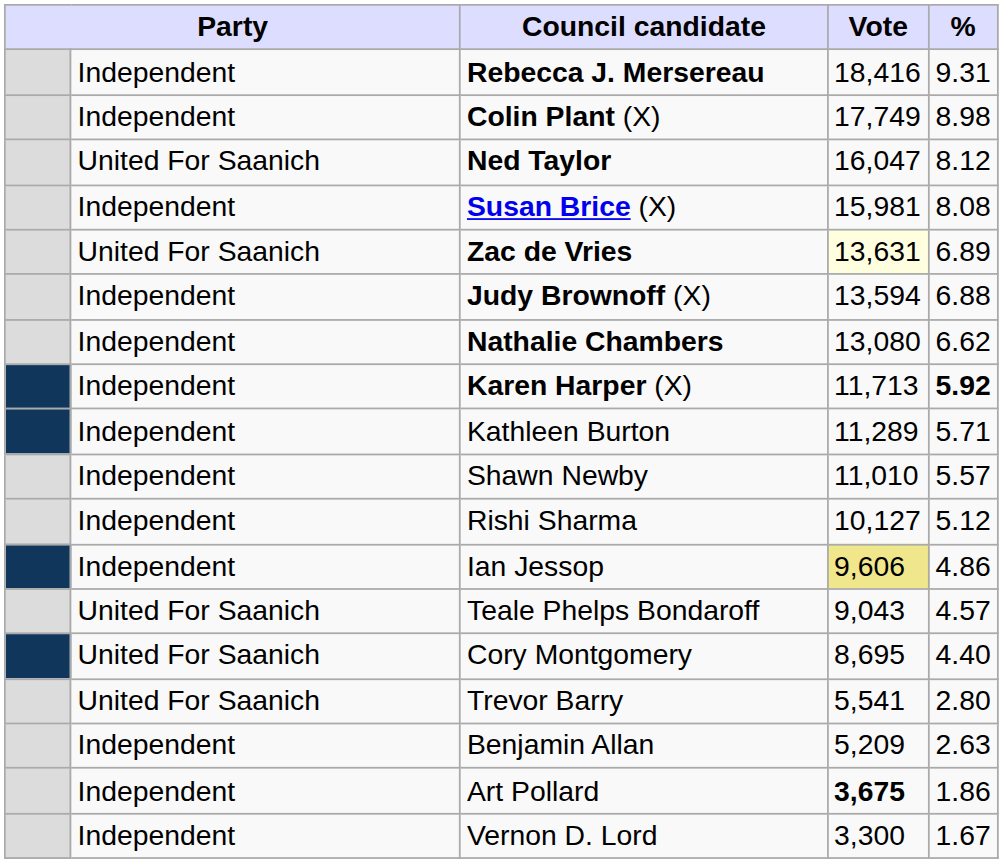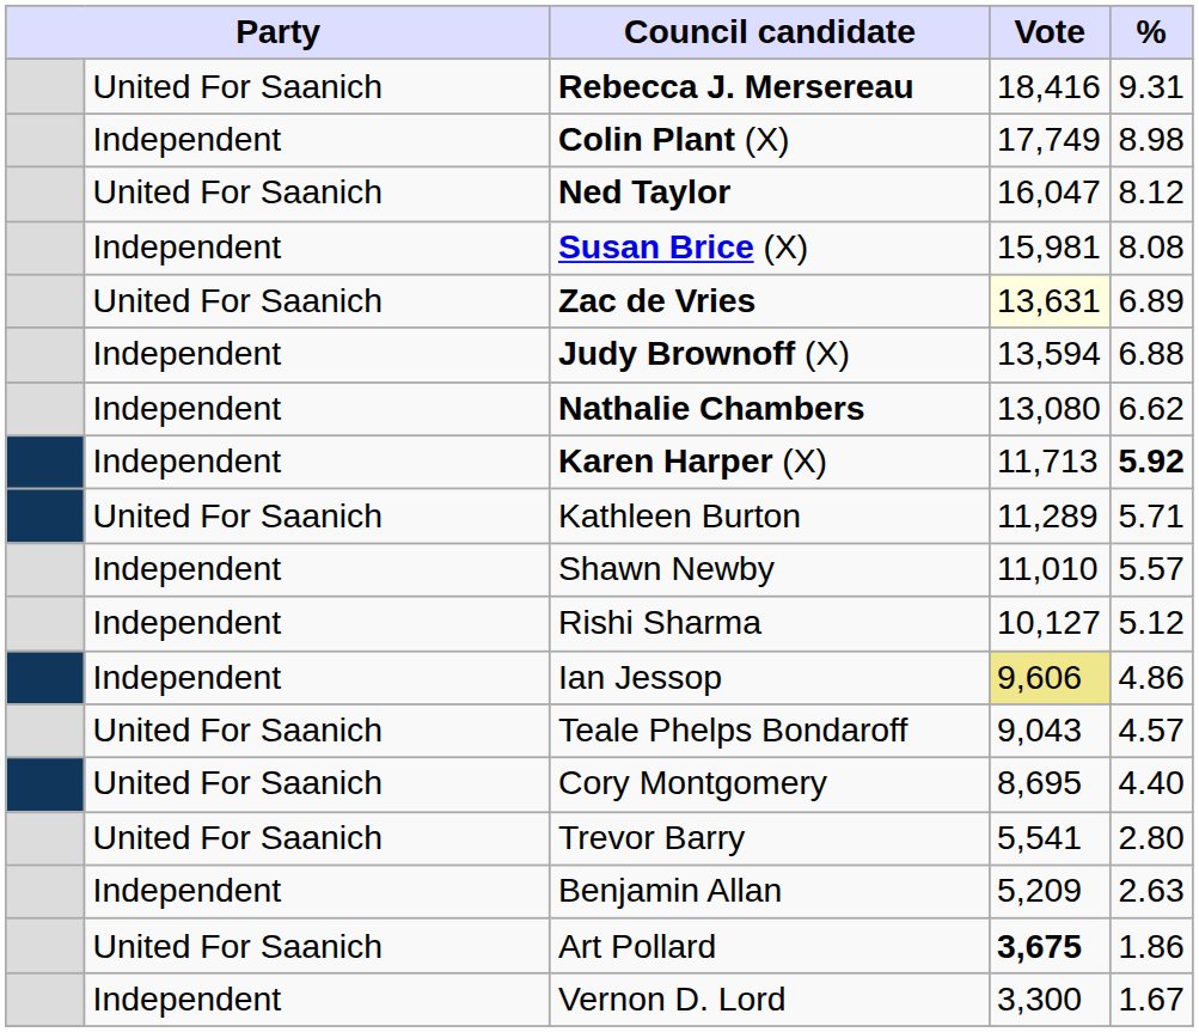Rebecca J. Mersereau | column 2: Independent -> United For Saanich
Kathleen Burton | column 2: Independent -> United For Saanich
Art Pollard | column 2: Independent -> United For Saanich
